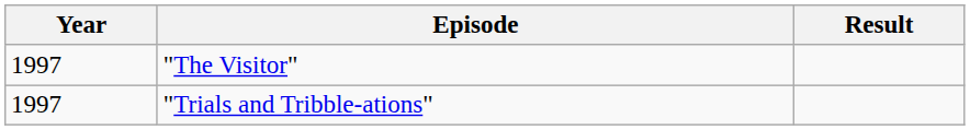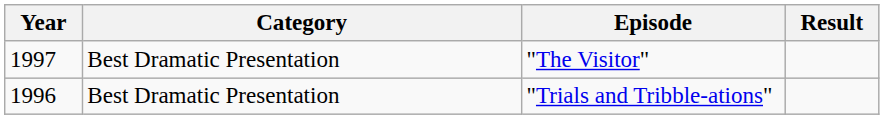+ column: Category | Best Dramatic Presentation | Best Dramatic Presentation
"Trials and Tribble-ations" | Year: 1997 -> 1996
